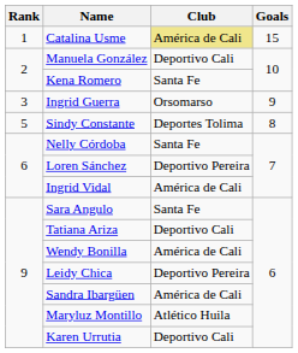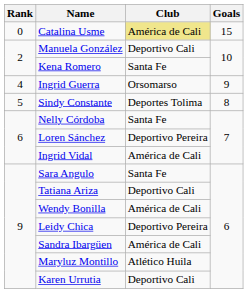Catalina Usme | Rank: 1 -> 0
Ingrid Guerra | Rank: 3 -> 4
